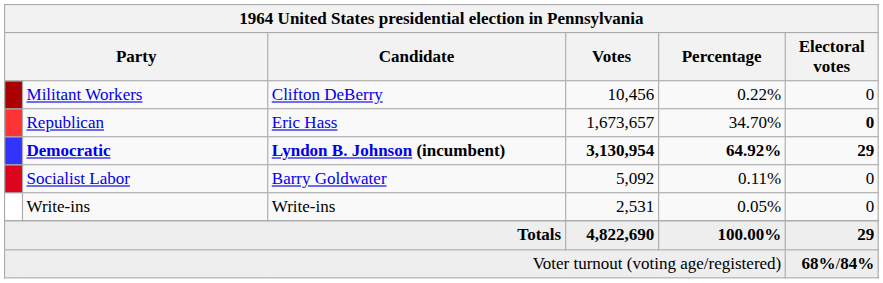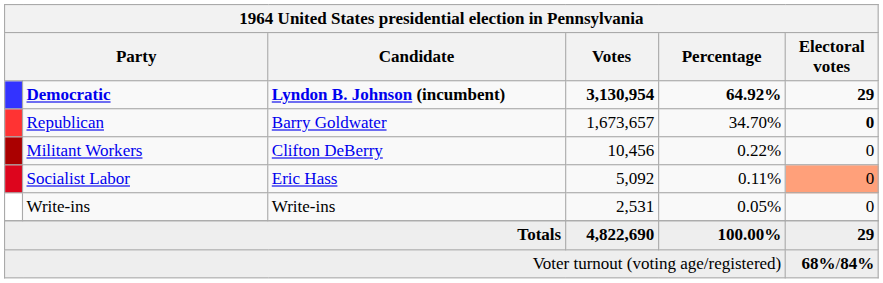rows swapped: Democratic <-> Militant Workers
Republican | Candidate: Eric Hass -> Barry Goldwater
Socialist Labor | Candidate: Barry Goldwater -> Eric Hass
Socialist Labor | Electoral votes: no background -> lightsalmon background
